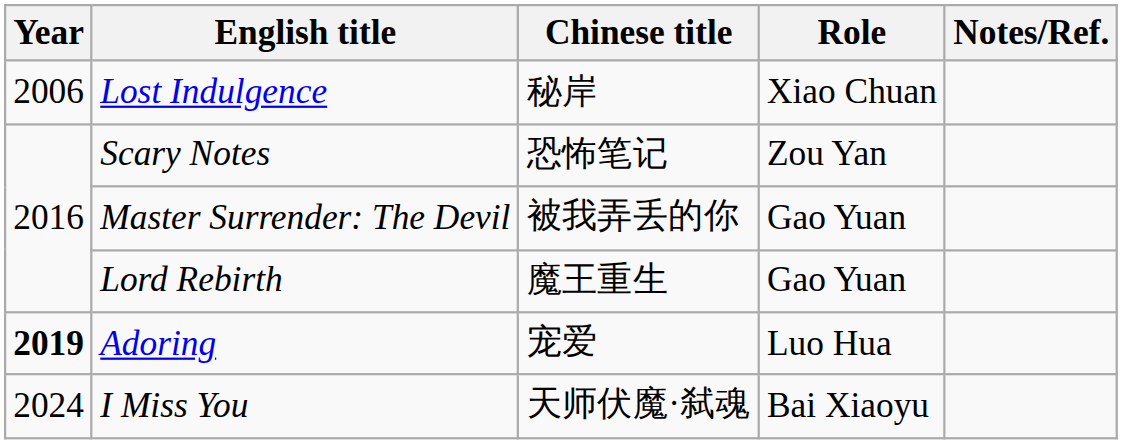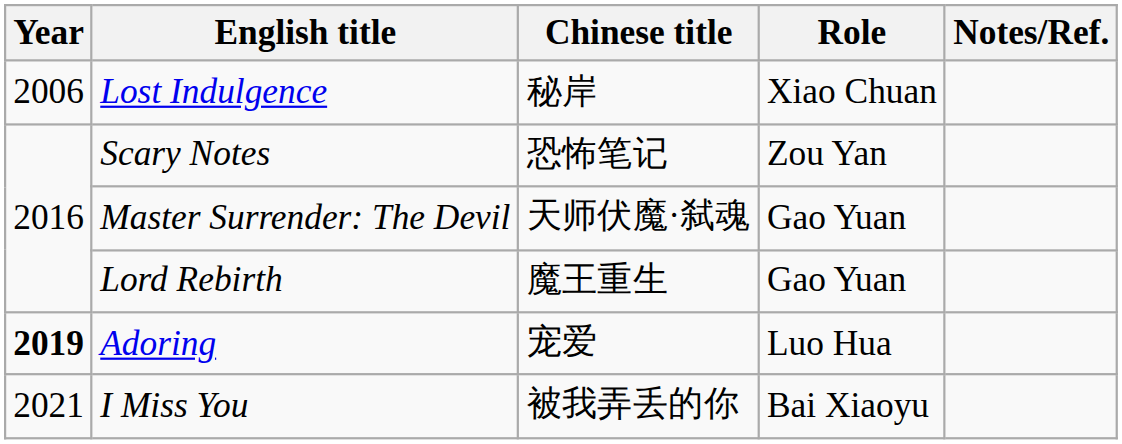Master Surrender: The Devil | Chinese title: 被我弄丢的你 -> 天师伏魔·弑魂
I Miss You | Year: 2024 -> 2021
I Miss You | Chinese title: 天师伏魔·弑魂 -> 被我弄丢的你
